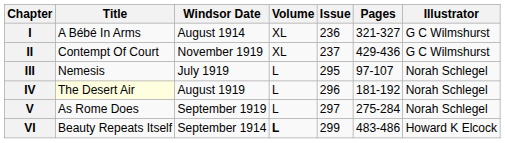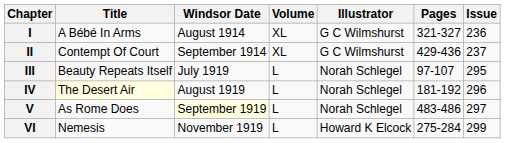columns swapped: Issue <-> Illustrator
II | Windsor Date: November 1919 -> September 1914
III | Title: Nemesis -> Beauty Repeats Itself
V | Windsor Date: no background -> lightyellow background
V | Pages: 275-284 -> 483-486
VI | Title: Beauty Repeats Itself -> Nemesis
VI | Windsor Date: September 1914 -> November 1919
VI | Volume: bold -> normal
VI | Pages: 483-486 -> 275-284
